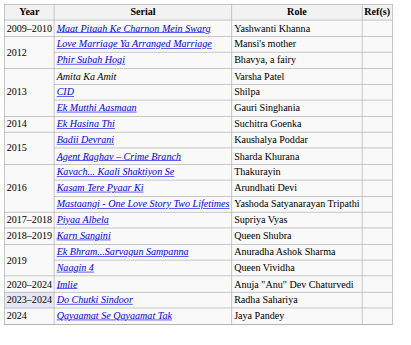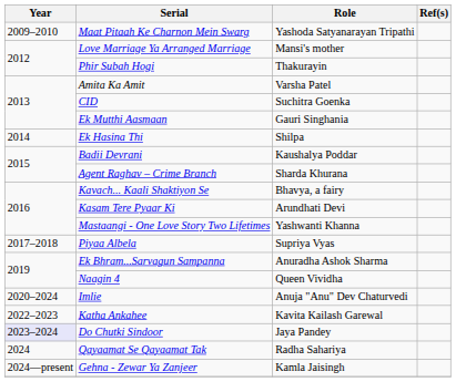Maat Pitaah Ke Charnon Mein Swarg | Role: Yashwanti Khanna -> Yashoda Satyanarayan Tripathi
Phir Subah Hogi | Role: Bhavya, a fairy -> Thakurayin
CID | Role: Shilpa -> Suchitra Goenka
Ek Hasina Thi | Role: Suchitra Goenka -> Shilpa
Kavach... Kaali Shaktiyon Se | Role: Thakurayin -> Bhavya, a fairy
Mastaangi - One Love Story Two Lifetimes | Role: Yashoda Satyanarayan Tripathi -> Yashwanti Khanna
- row: 2018–2019 | Karn Sangini | Queen Shubra
+ row: 2022–2023 | Katha Ankahee | Kavita Kailash Garewal
Do Chutki Sindoor | Role: Radha Sahariya -> Jaya Pandey
Qayaamat Se Qayaamat Tak | Role: Jaya Pandey -> Radha Sahariya
+ row: 2024—present | Gehna - Zewar Ya Zanjeer | Kamla Jaisingh
